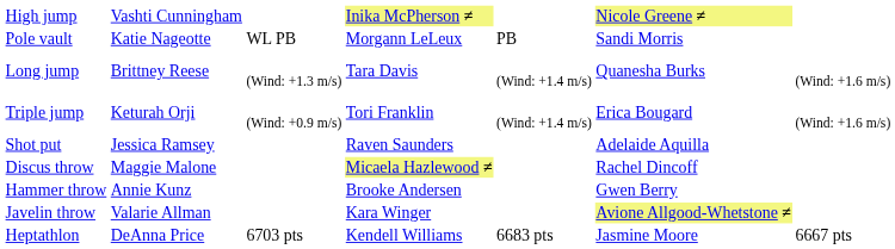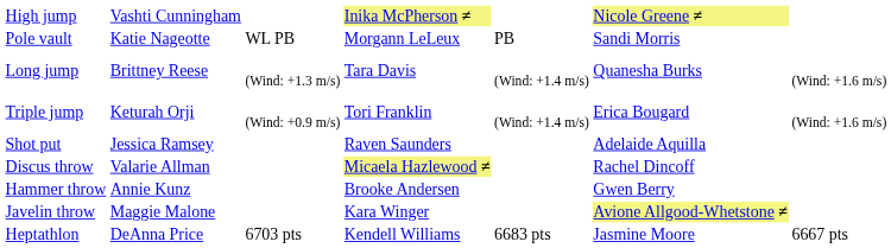Discus throw | column 2: Maggie Malone -> Valarie Allman
Javelin throw | column 2: Valarie Allman -> Maggie Malone
